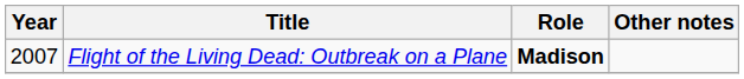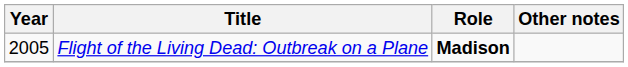Flight of the Living Dead: Outbreak on a Plane | Year: 2007 -> 2005
